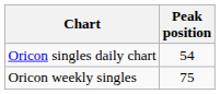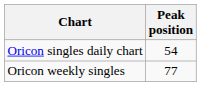Oricon weekly singles | Peak position: 75 -> 77
